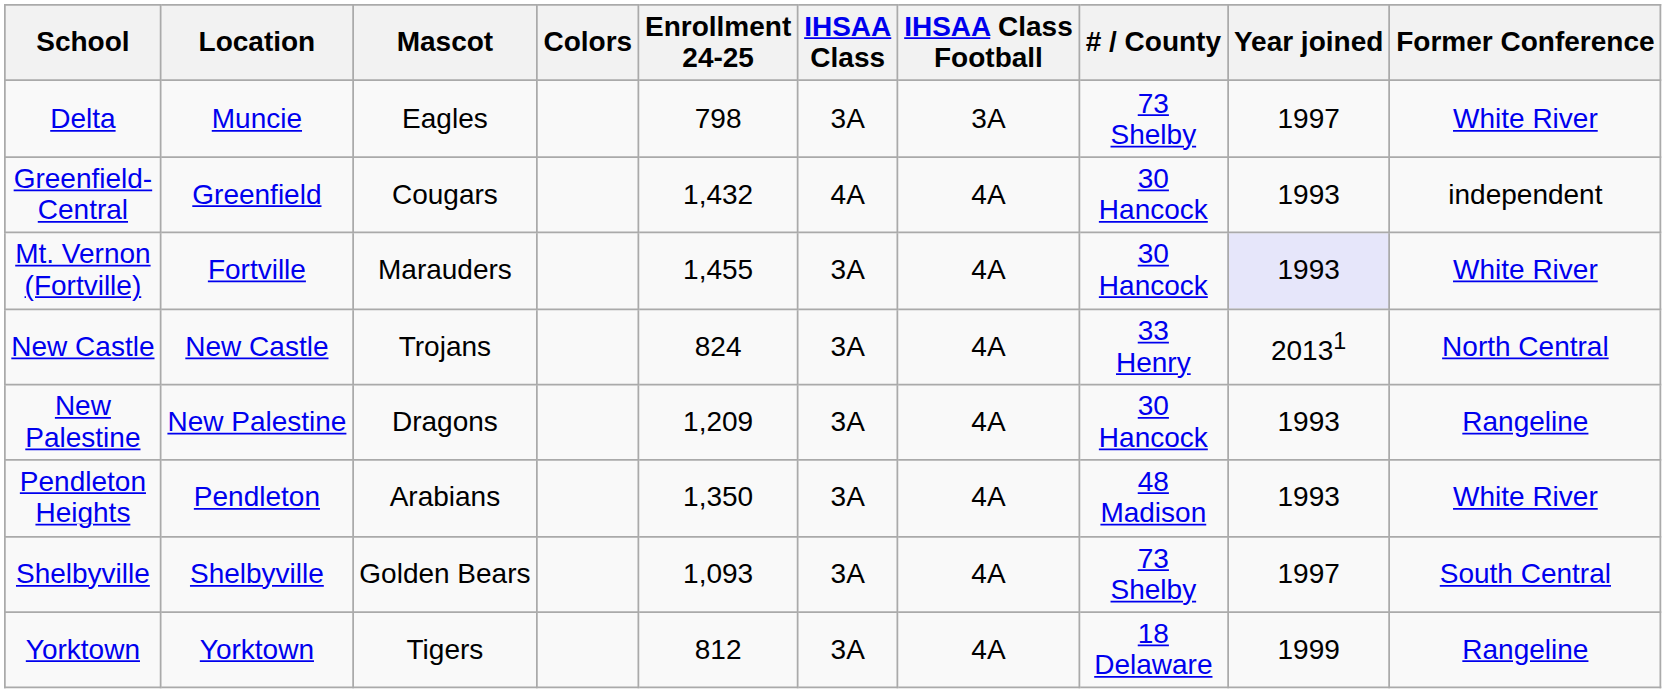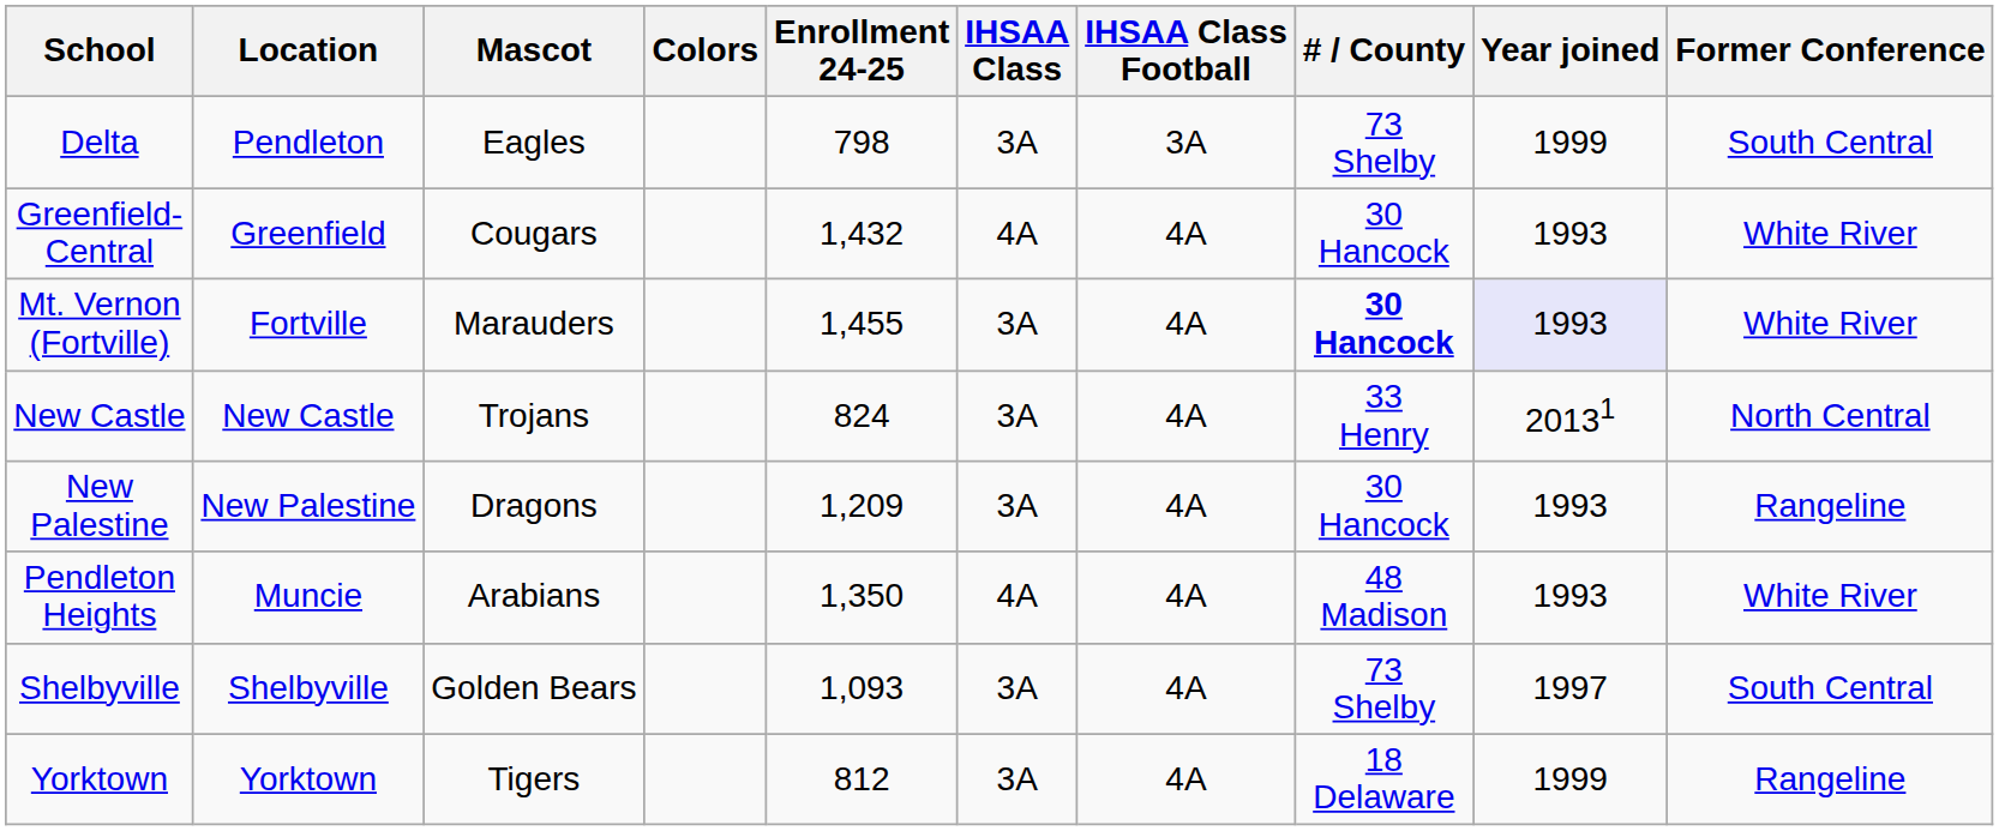Delta | Location: Muncie -> Pendleton
Delta | Year joined: 1997 -> 1999
Delta | Former Conference: White River -> South Central
Greenfield- Central | Former Conference: independent -> White River
Mt. Vernon (Fortville) | # / County: normal -> bold
Pendleton Heights | Location: Pendleton -> Muncie
Pendleton Heights | IHSAA Class: 3A -> 4A
